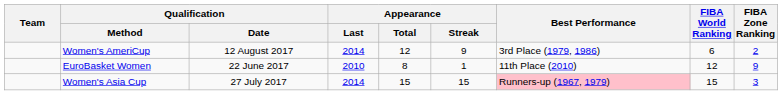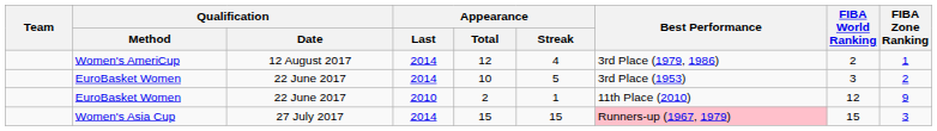Women's AmeriCup | Appearance / Streak: 9 -> 4
Women's AmeriCup | FIBA World Ranking: 6 -> 2
Women's AmeriCup | FIBA Zone Ranking: 2 -> 1
+ row: EuroBasket Women | 22 June 2017 | 2014 | 10 | 5 | 3rd Place (1953) | 3 | 2
EuroBasket Women / 2010 | Appearance / Total: 8 -> 2
